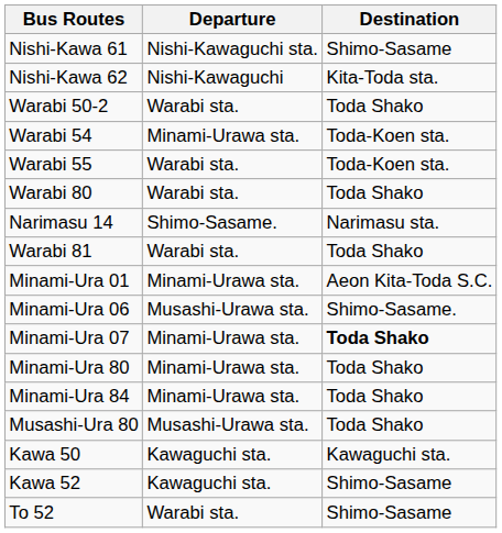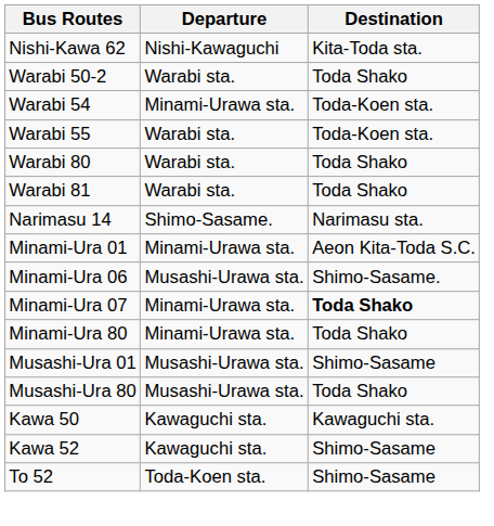- row: Nishi-Kawa 61 | Nishi-Kawaguchi sta. | Shimo-Sasame
rows swapped: Warabi 81 <-> Narimasu 14
- row: Minami-Ura 84 | Minami-Urawa sta. | Toda Shako
+ row: Musashi-Ura 01 | Musashi-Urawa sta. | Shimo-Sasame
To 52 | Departure: Warabi sta. -> Toda-Koen sta.
